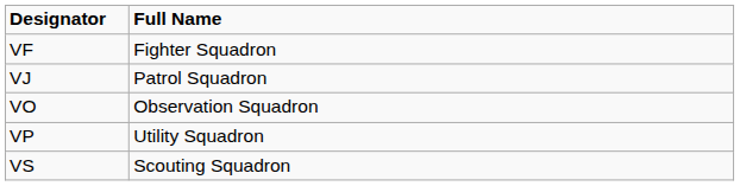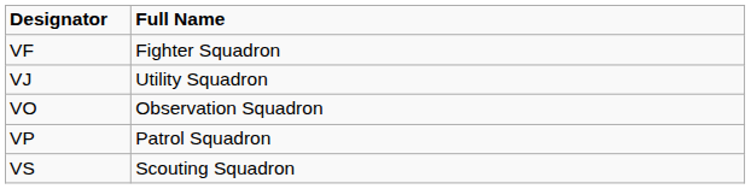VJ | Full Name: Patrol Squadron -> Utility Squadron
VP | Full Name: Utility Squadron -> Patrol Squadron
